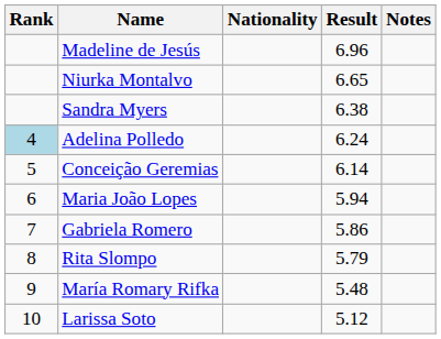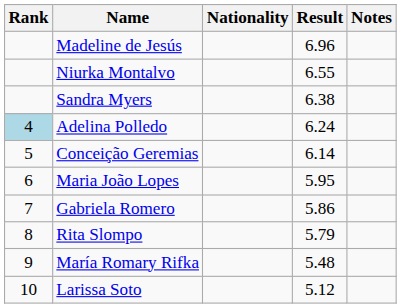Niurka Montalvo | Result: 6.65 -> 6.55
Maria João Lopes | Result: 5.94 -> 5.95
